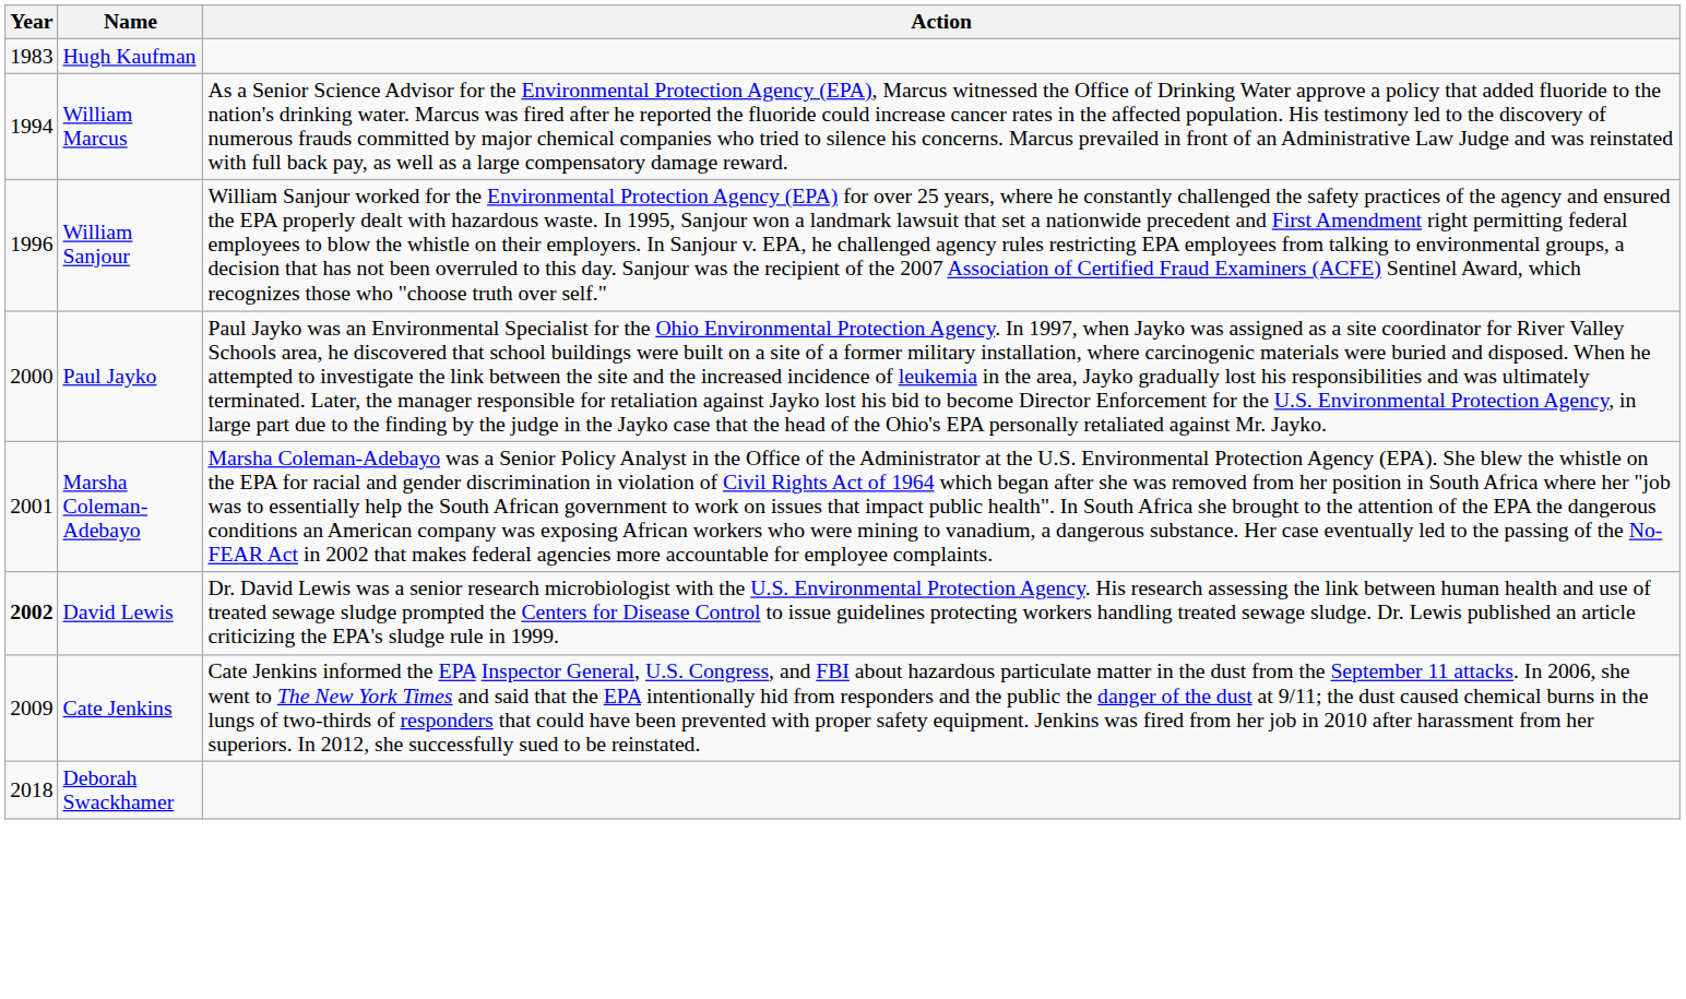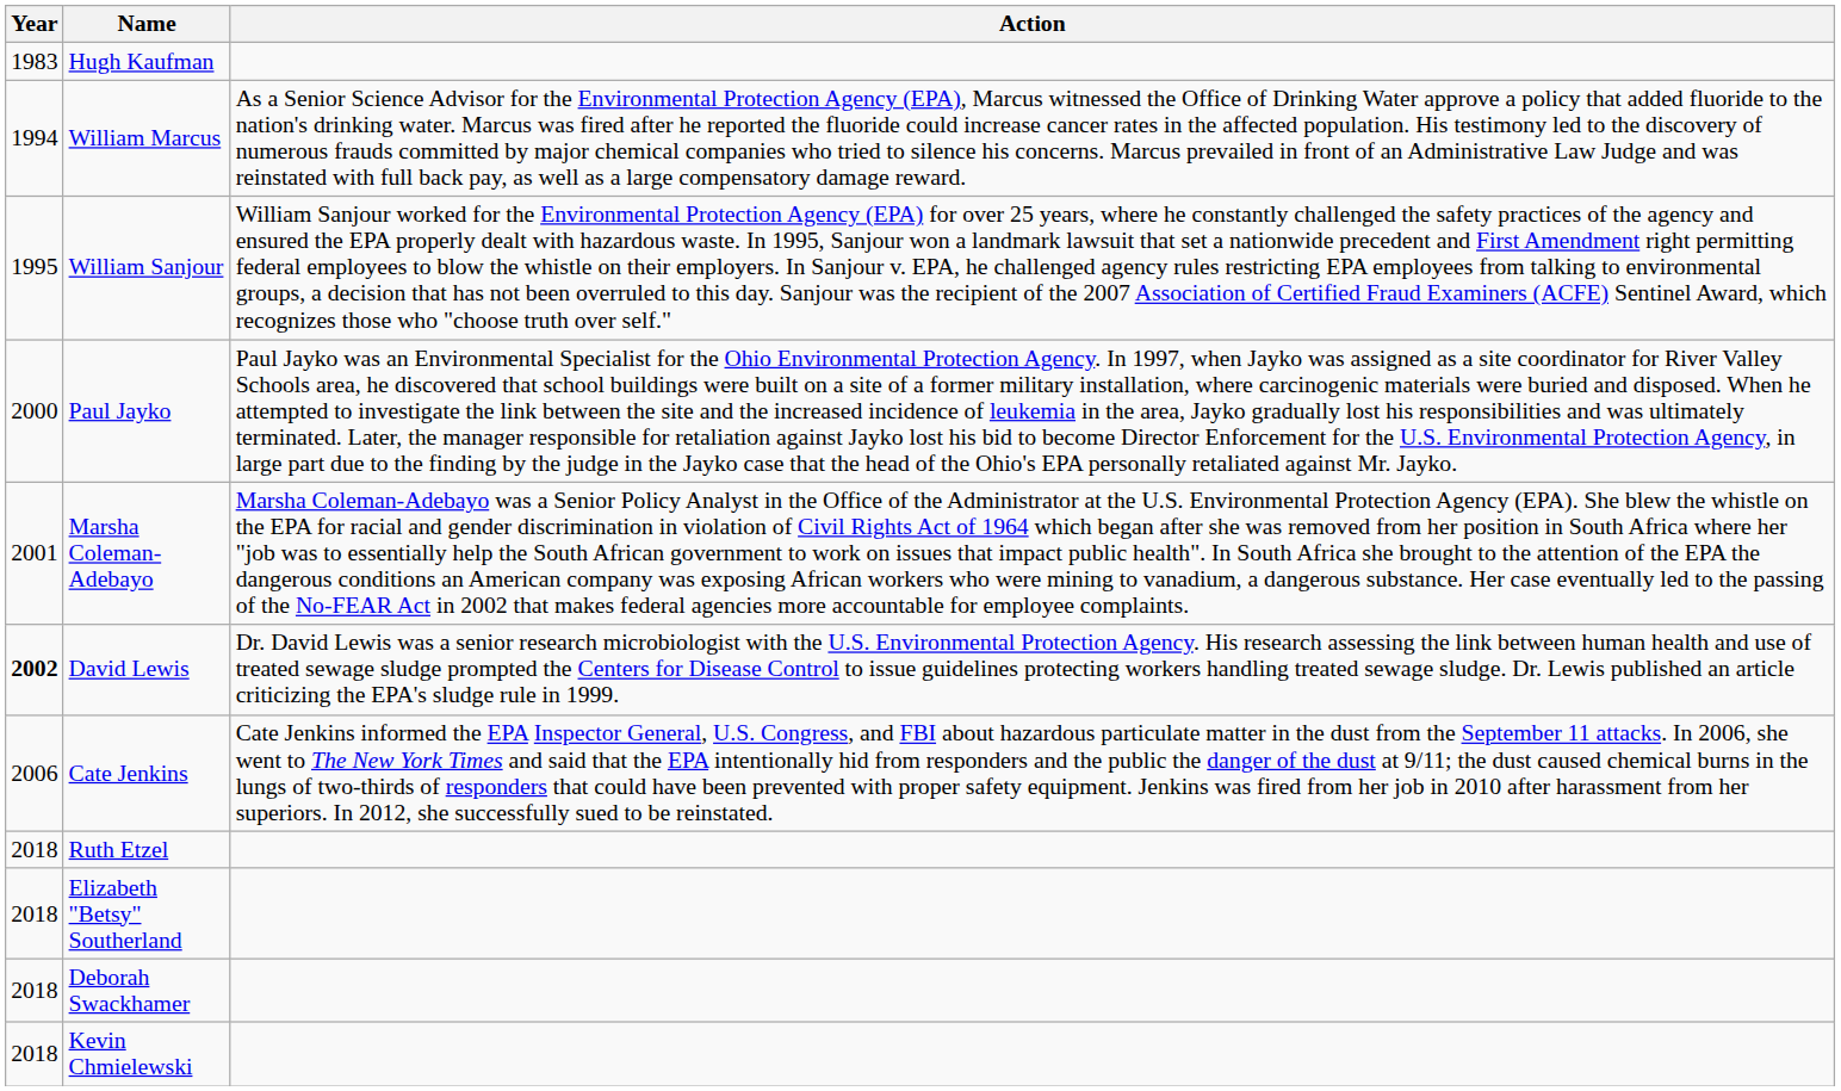William Sanjour | Year: 1996 -> 1995
Cate Jenkins | Year: 2009 -> 2006
+ row: 2018 | Ruth Etzel
+ row: 2018 | Elizabeth "Betsy" Southerland
+ row: 2018 | Kevin Chmielewski
